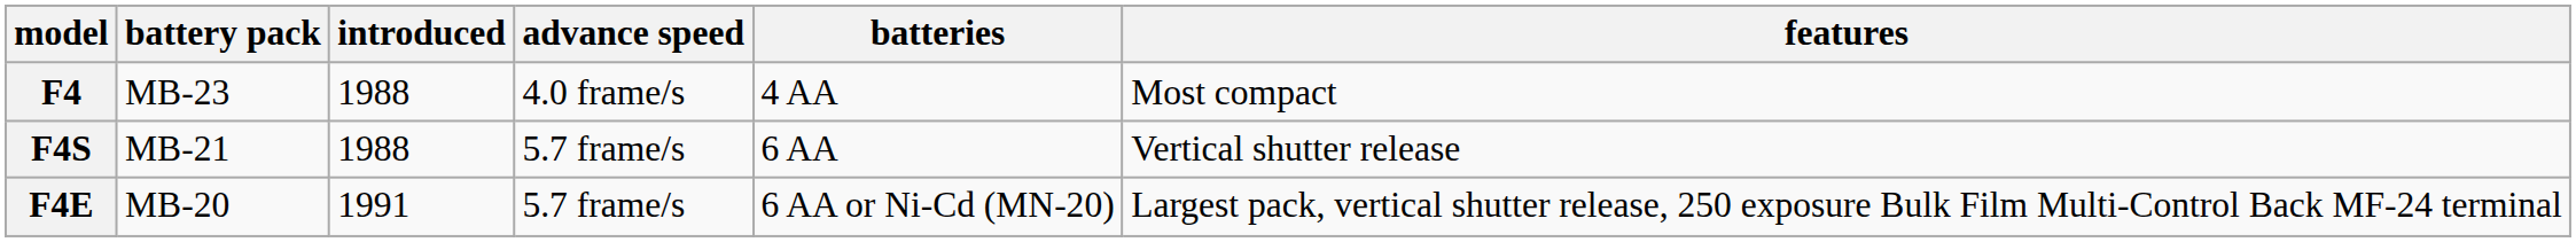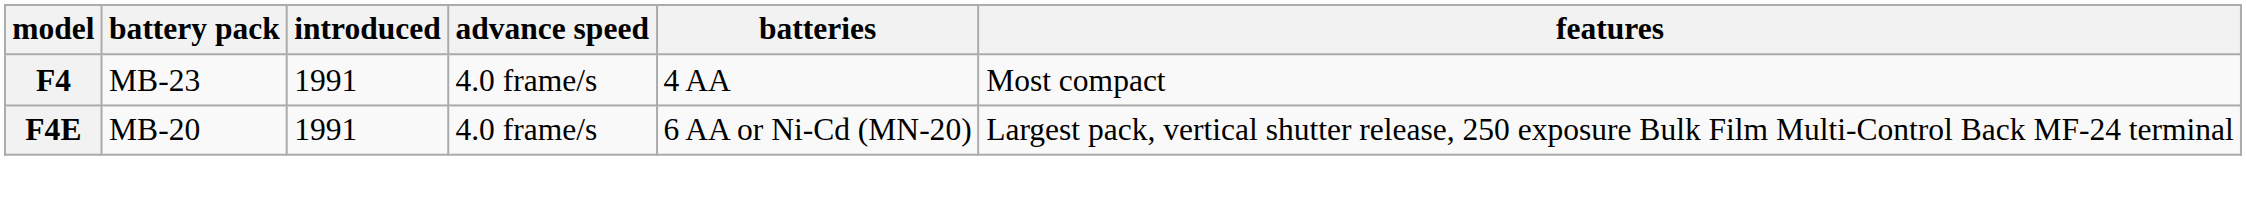F4 | introduced: 1988 -> 1991
- row: F4S | MB-21 | 1988 | 5.7 frame/s | 6 AA | Vertical shutter release
F4E | advance speed: 5.7 frame/s -> 4.0 frame/s
